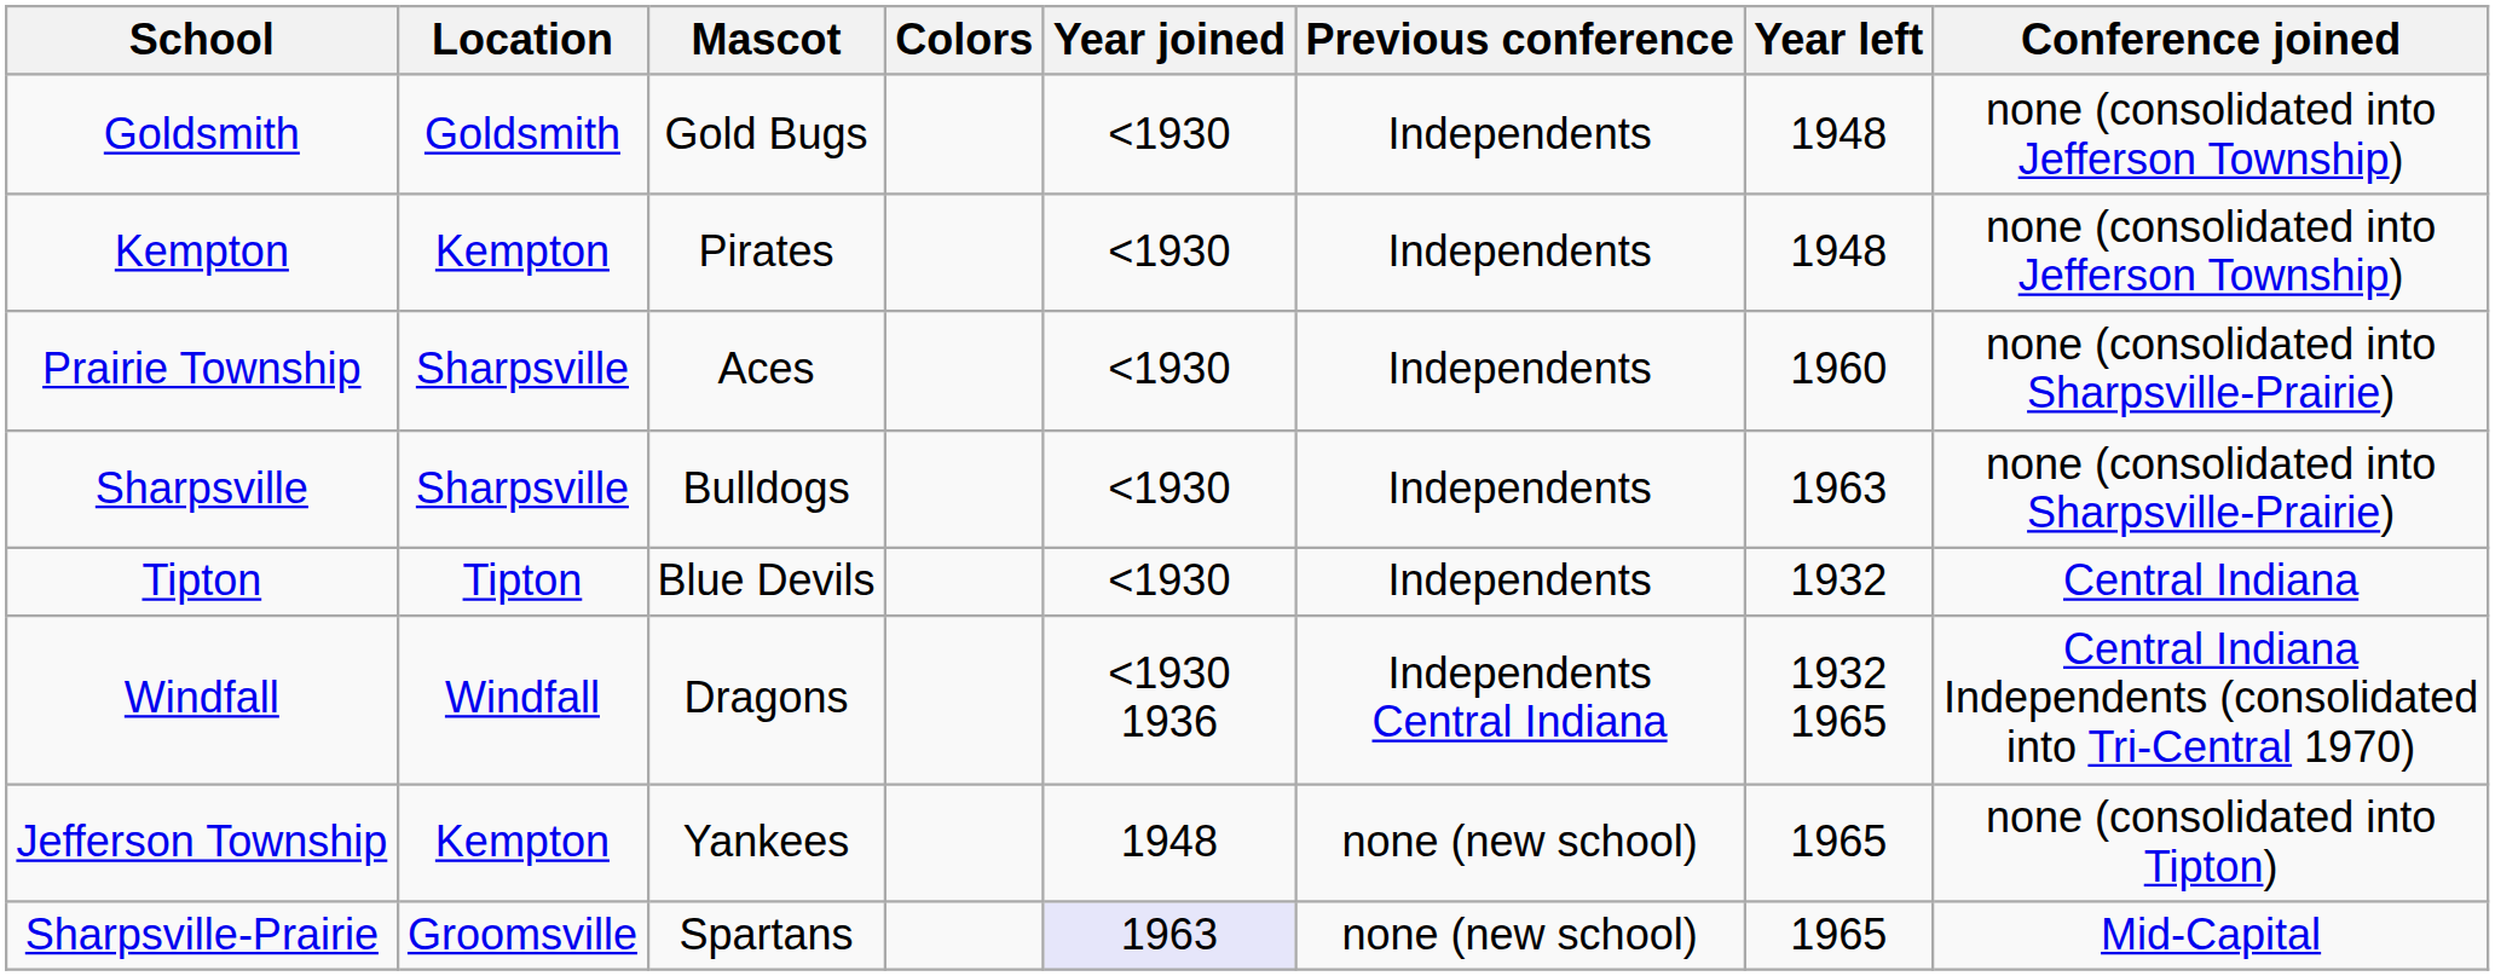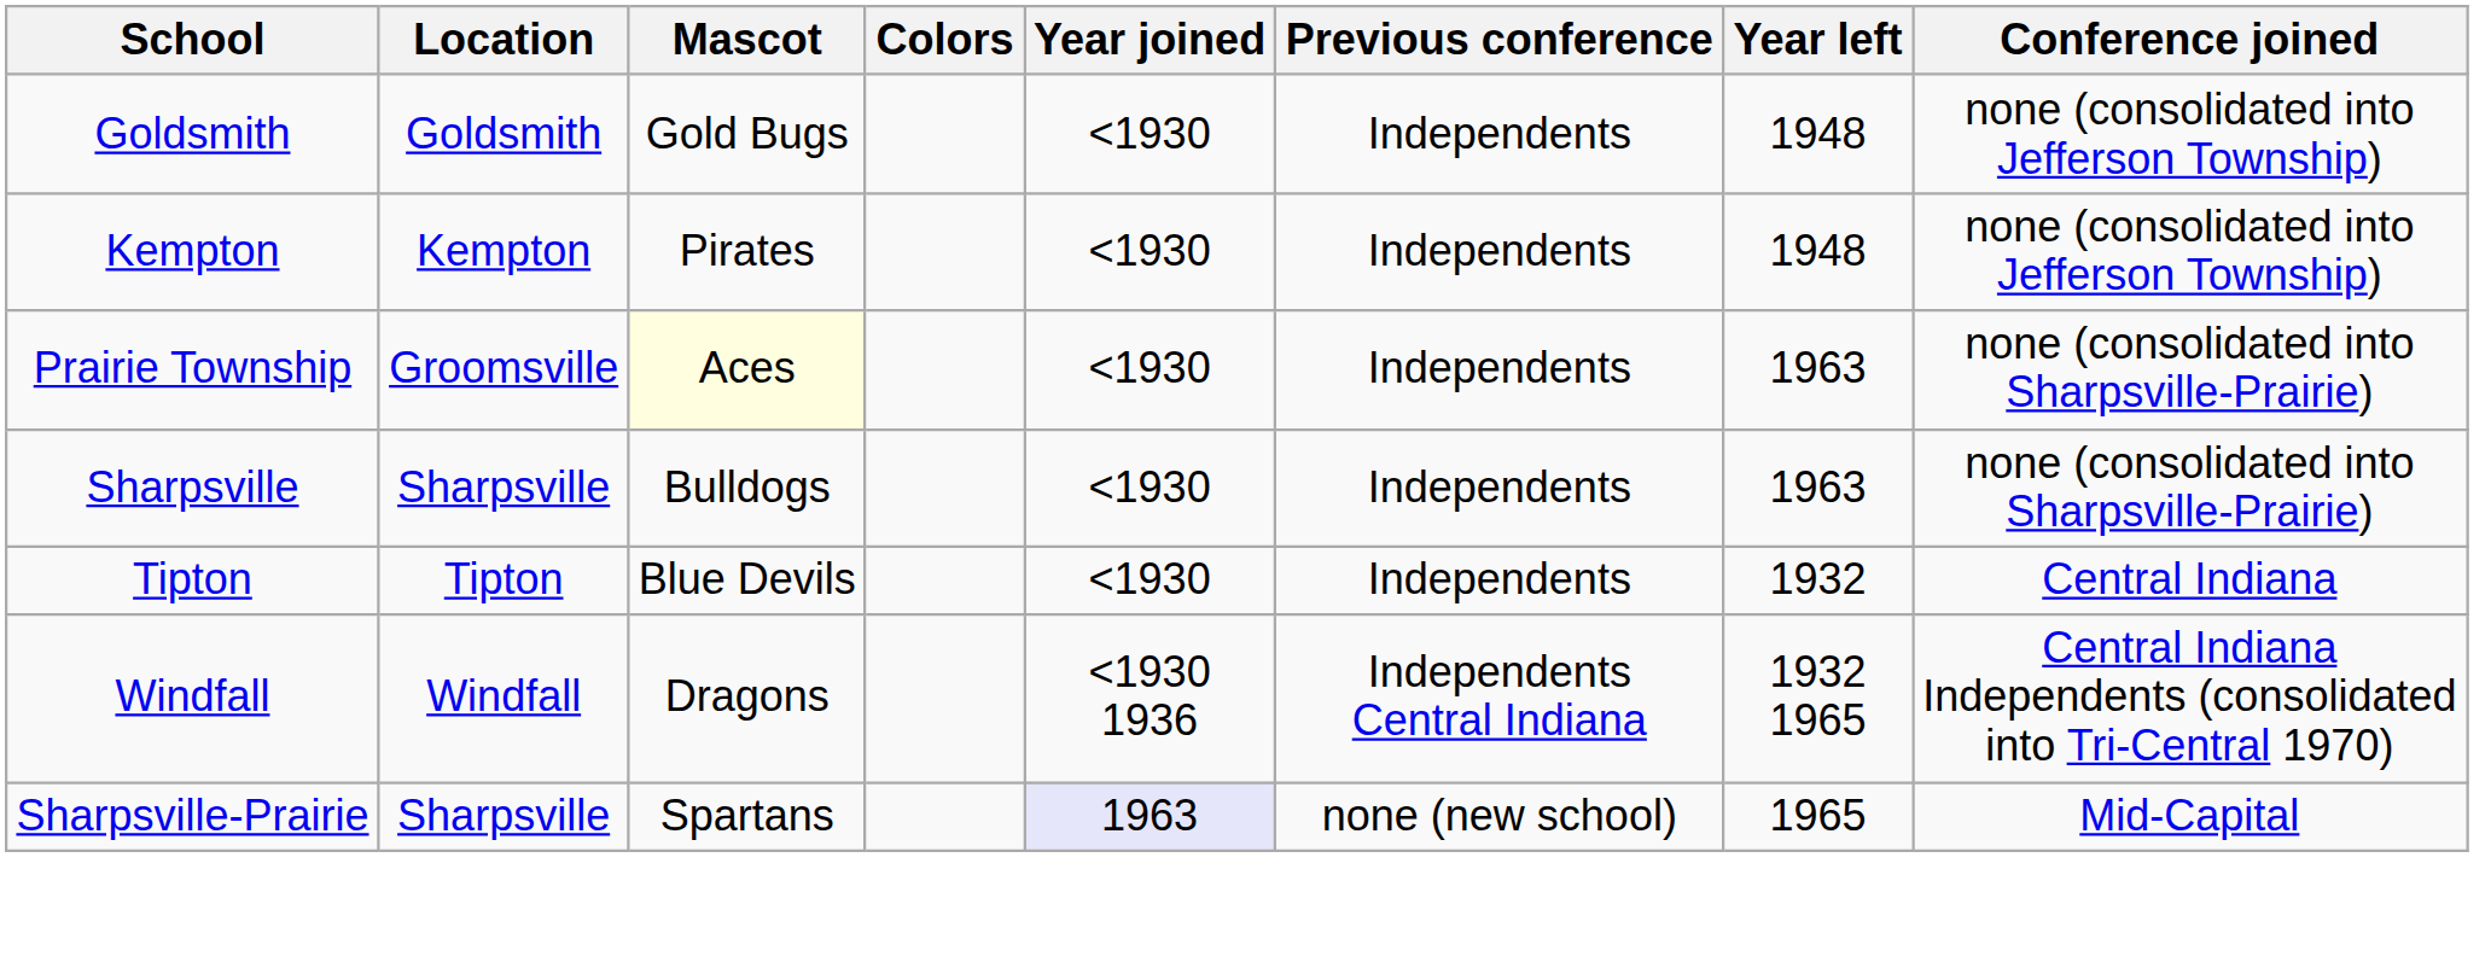Prairie Township | Location: Sharpsville -> Groomsville
Prairie Township | Mascot: no background -> lightyellow background
Prairie Township | Year left: 1960 -> 1963
- row: Jefferson Township | Kempton | Yankees | 1948 | none (new school) | 1965 | none (consolidated into Tipton)
Sharpsville-Prairie | Location: Groomsville -> Sharpsville
